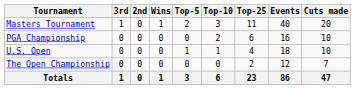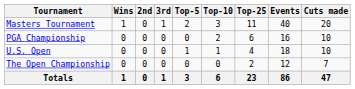columns swapped: Wins <-> 3rd
